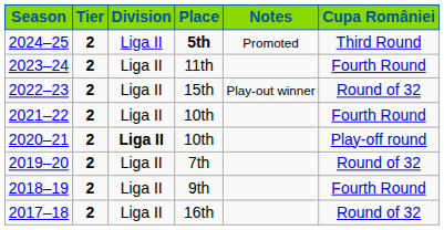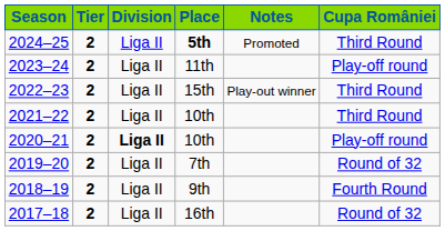2023–24 | Cupa României: Fourth Round -> Play-off round
2022–23 | Cupa României: Round of 32 -> Third Round
2021–22 | Cupa României: Fourth Round -> Third Round
